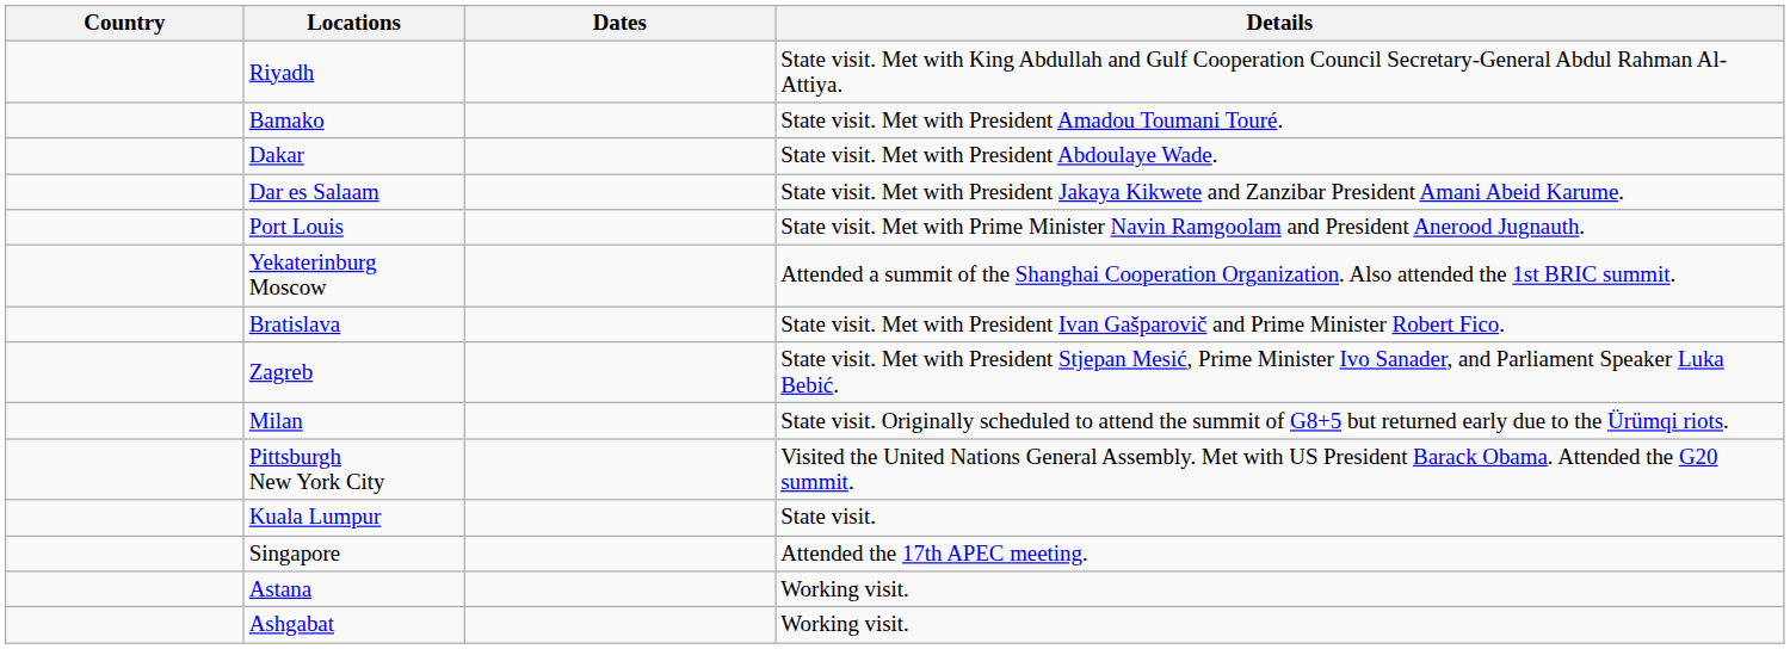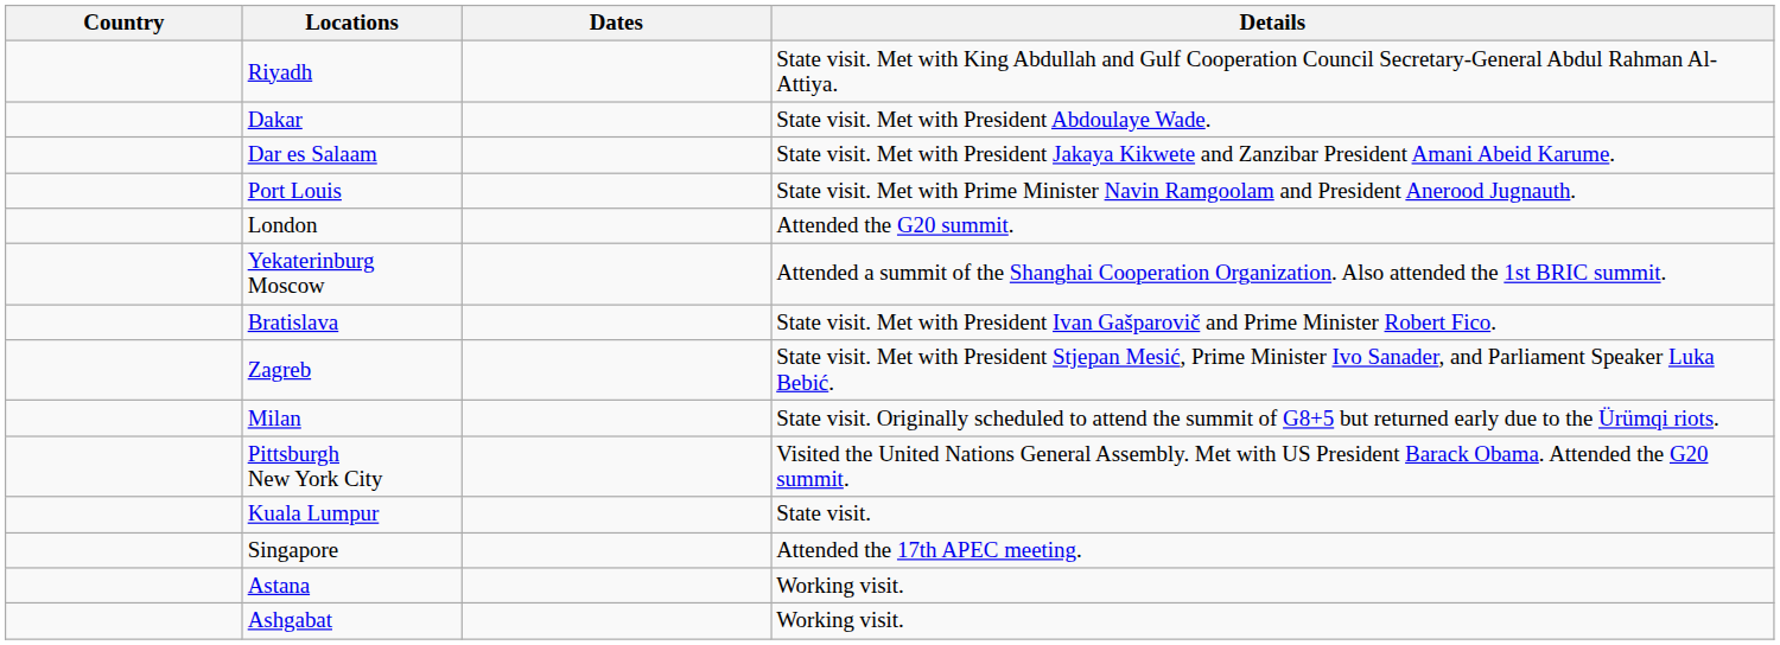- row: Bamako | State visit. Met with President Amadou Toumani Touré.
+ row: London | Attended the G20 summit.
